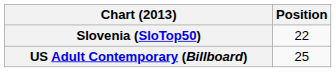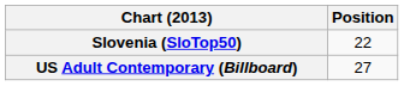US Adult Contemporary (Billboard) | Position: 25 -> 27
